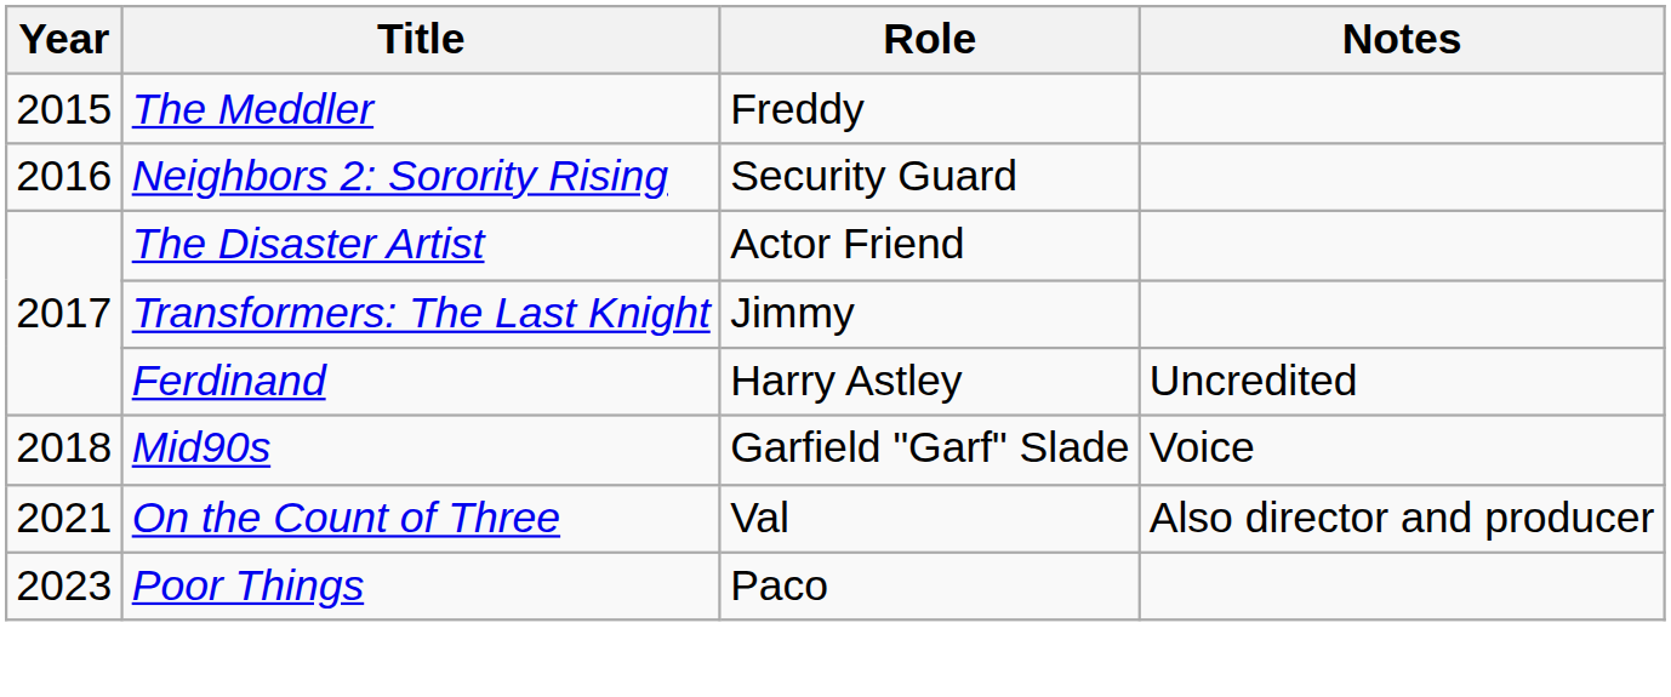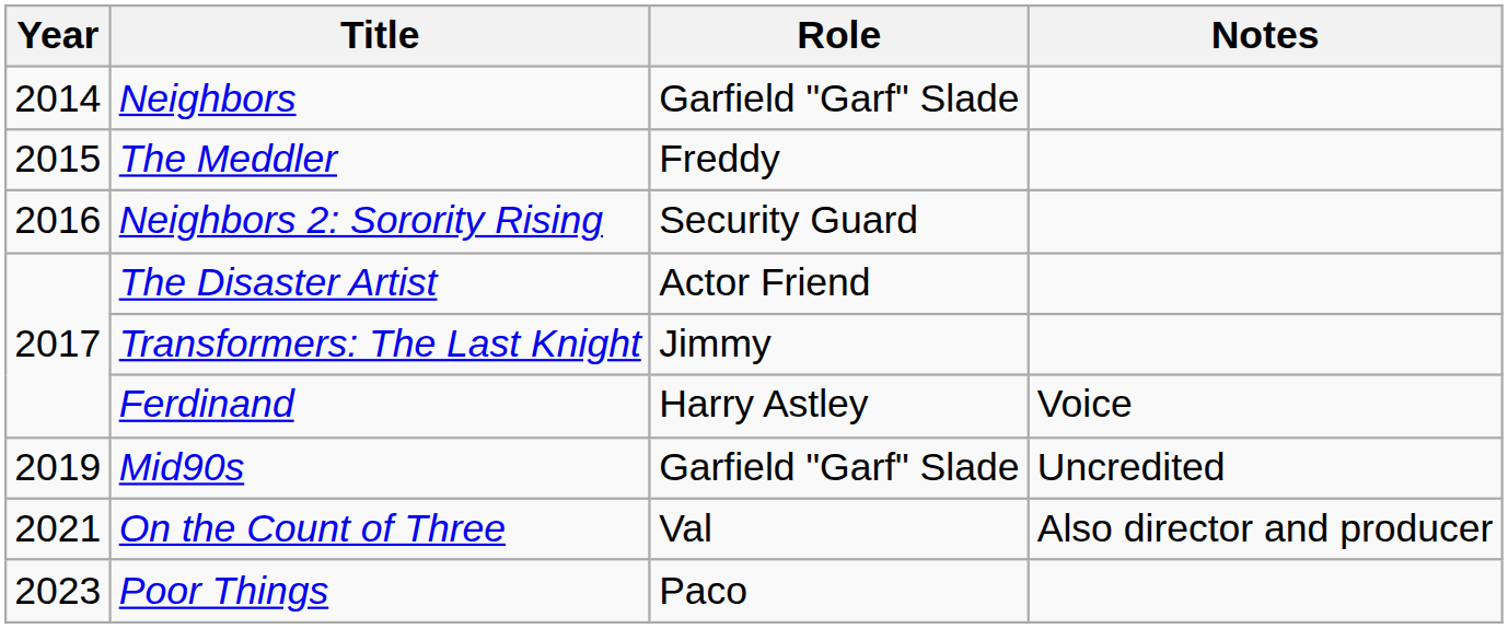+ row: 2014 | Neighbors | Garfield "Garf" Slade
Ferdinand | Notes: Uncredited -> Voice
Mid90s | Year: 2018 -> 2019
Mid90s | Notes: Voice -> Uncredited
